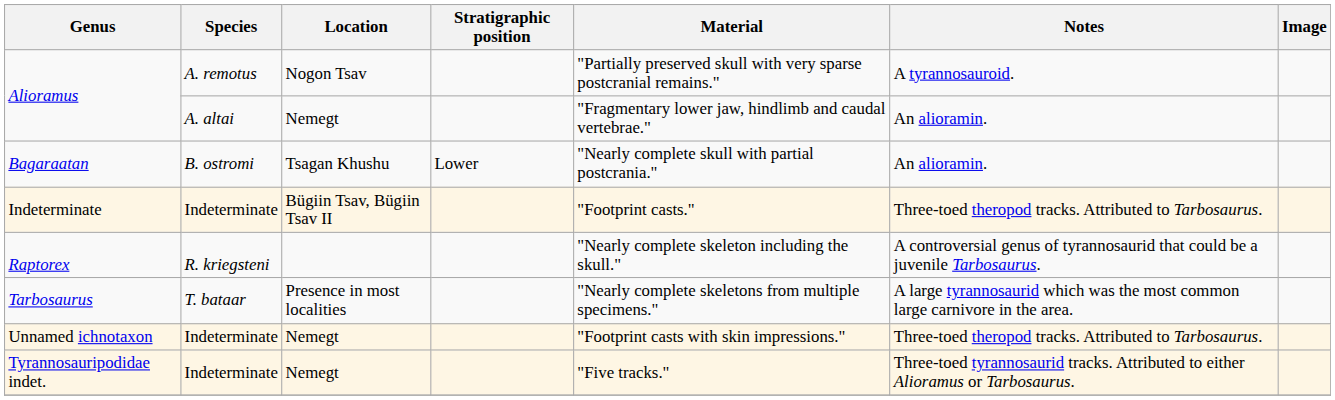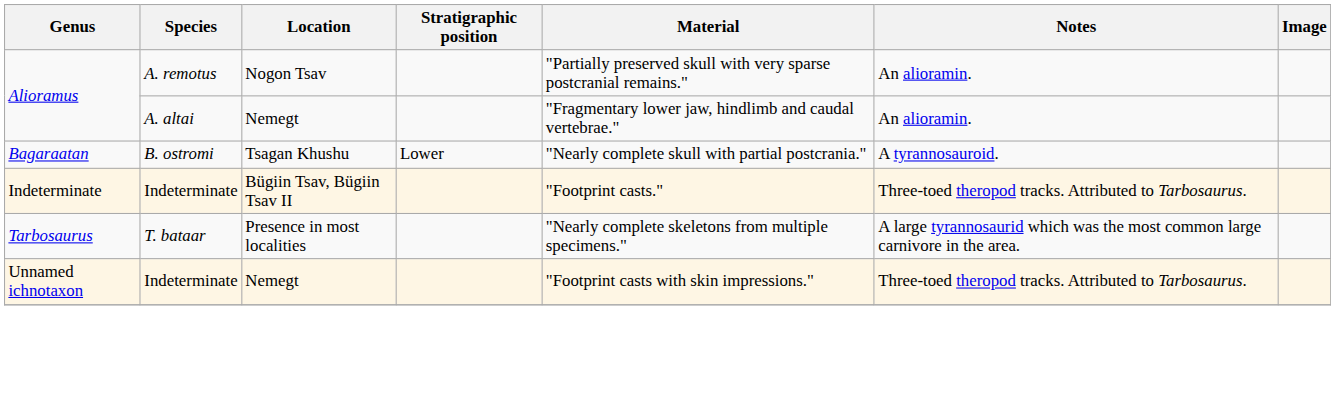Alioramus / A. remotus | Notes: A tyrannosauroid. -> An alioramin.
Bagaraatan | Notes: An alioramin. -> A tyrannosauroid.
- row: Raptorex | R. kriegsteni | "Nearly complete skeleton including the skull." | A controversial genus of tyrannosaurid that could be a juvenile Tarbosaurus.
- row: Tyrannosauripodidae indet. | Indeterminate | Nemegt | "Five tracks." | Three-toed tyrannosaurid tracks. Attributed to either Alioramus or Tarbosaurus.
